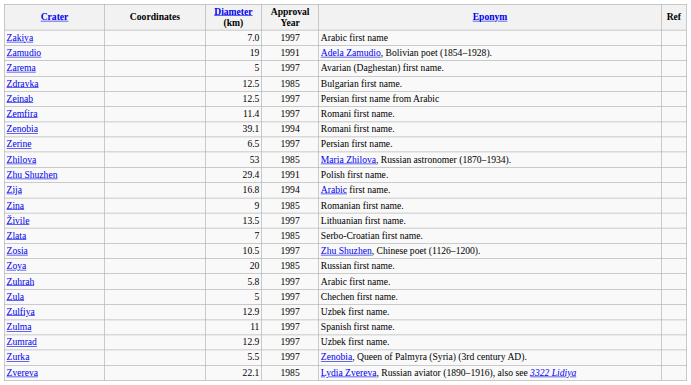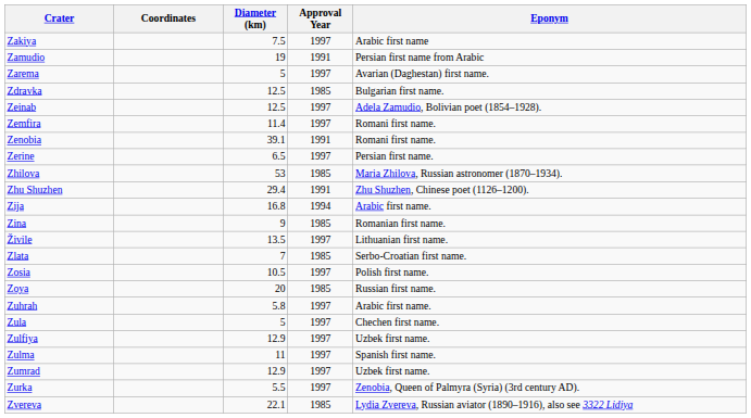- column: Ref
Zakiya | Diameter (km): 7.0 -> 7.5
Zamudio | Eponym: Adela Zamudio, Bolivian poet (1854–1928). -> Persian first name from Arabic
Zeinab | Eponym: Persian first name from Arabic -> Adela Zamudio, Bolivian poet (1854–1928).
Zenobia | Approval Year: 1994 -> 1991
Zhu Shuzhen | Eponym: Polish first name. -> Zhu Shuzhen, Chinese poet (1126–1200).
Zosia | Eponym: Zhu Shuzhen, Chinese poet (1126–1200). -> Polish first name.
